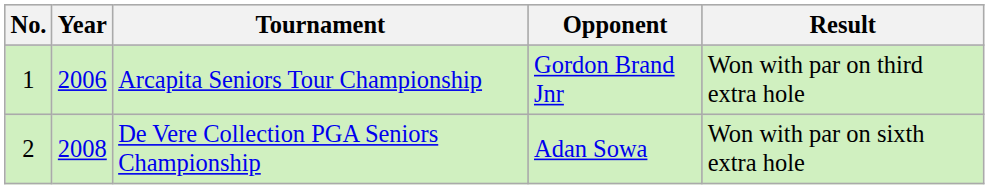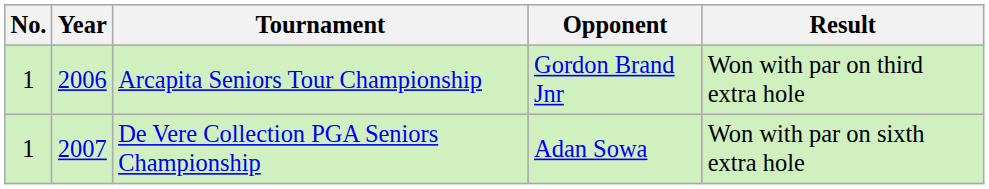De Vere Collection PGA Seniors Championship | No.: 2 -> 1
De Vere Collection PGA Seniors Championship | Year: 2008 -> 2007
